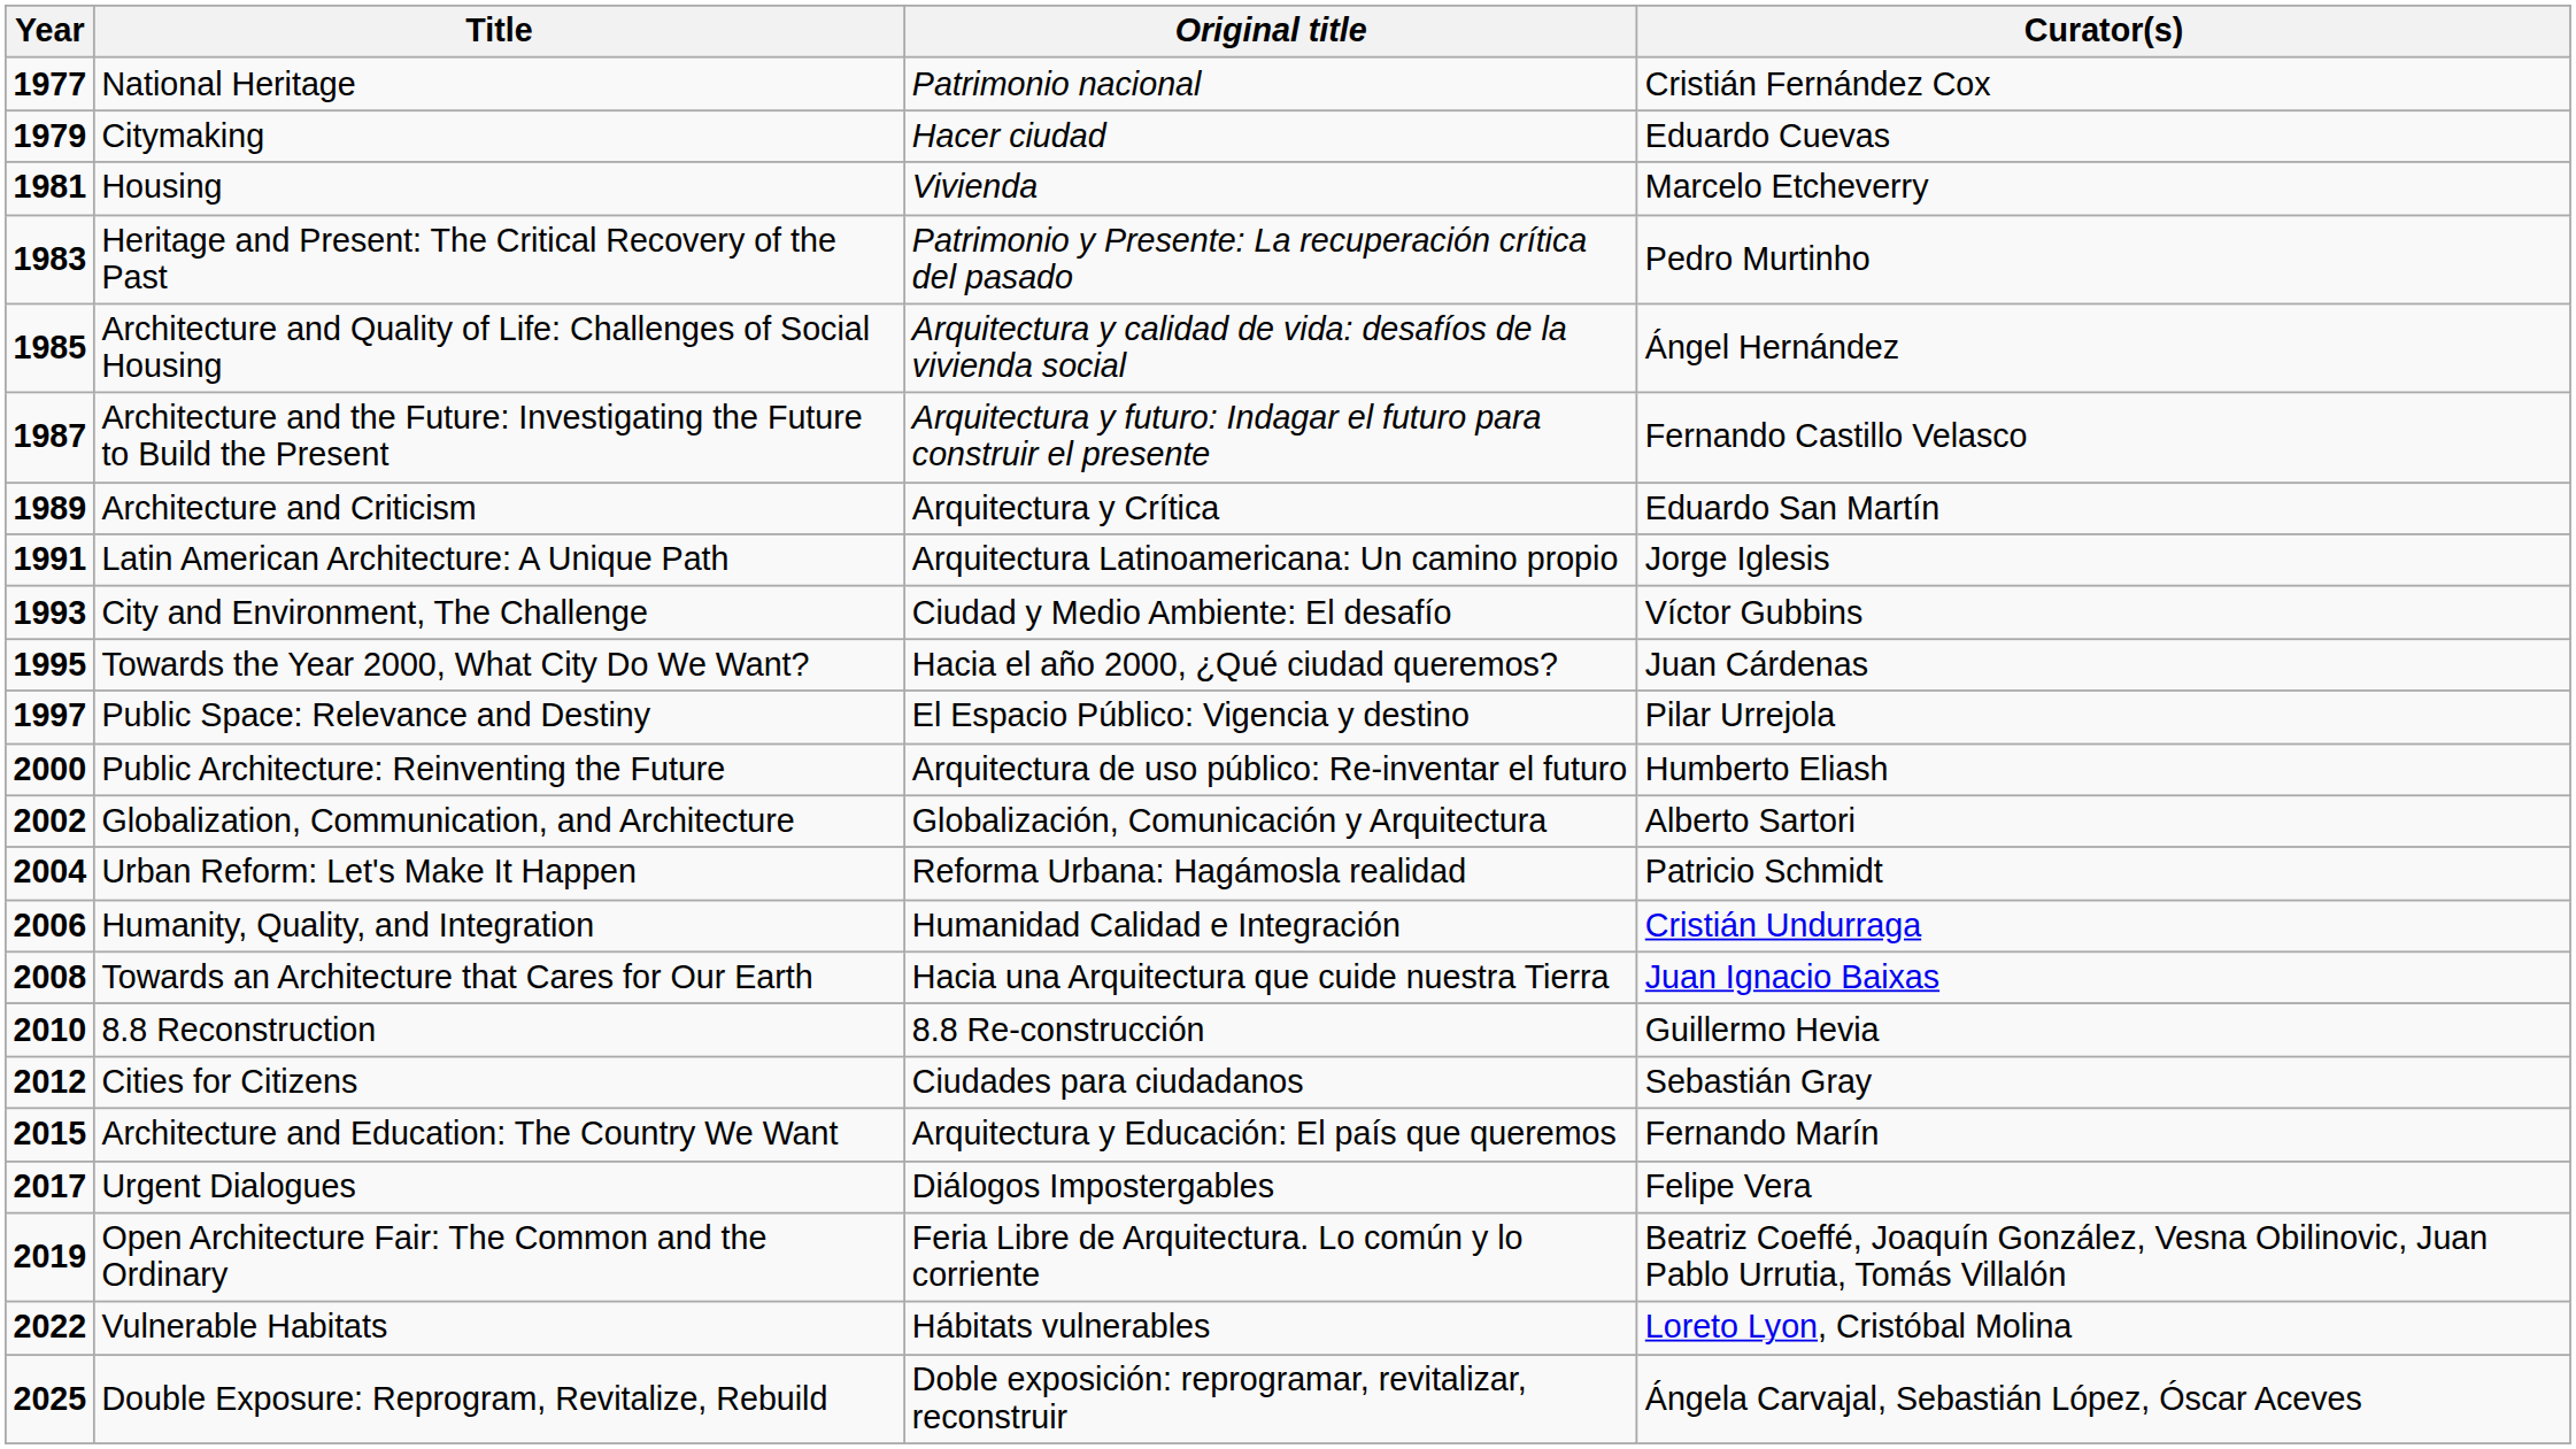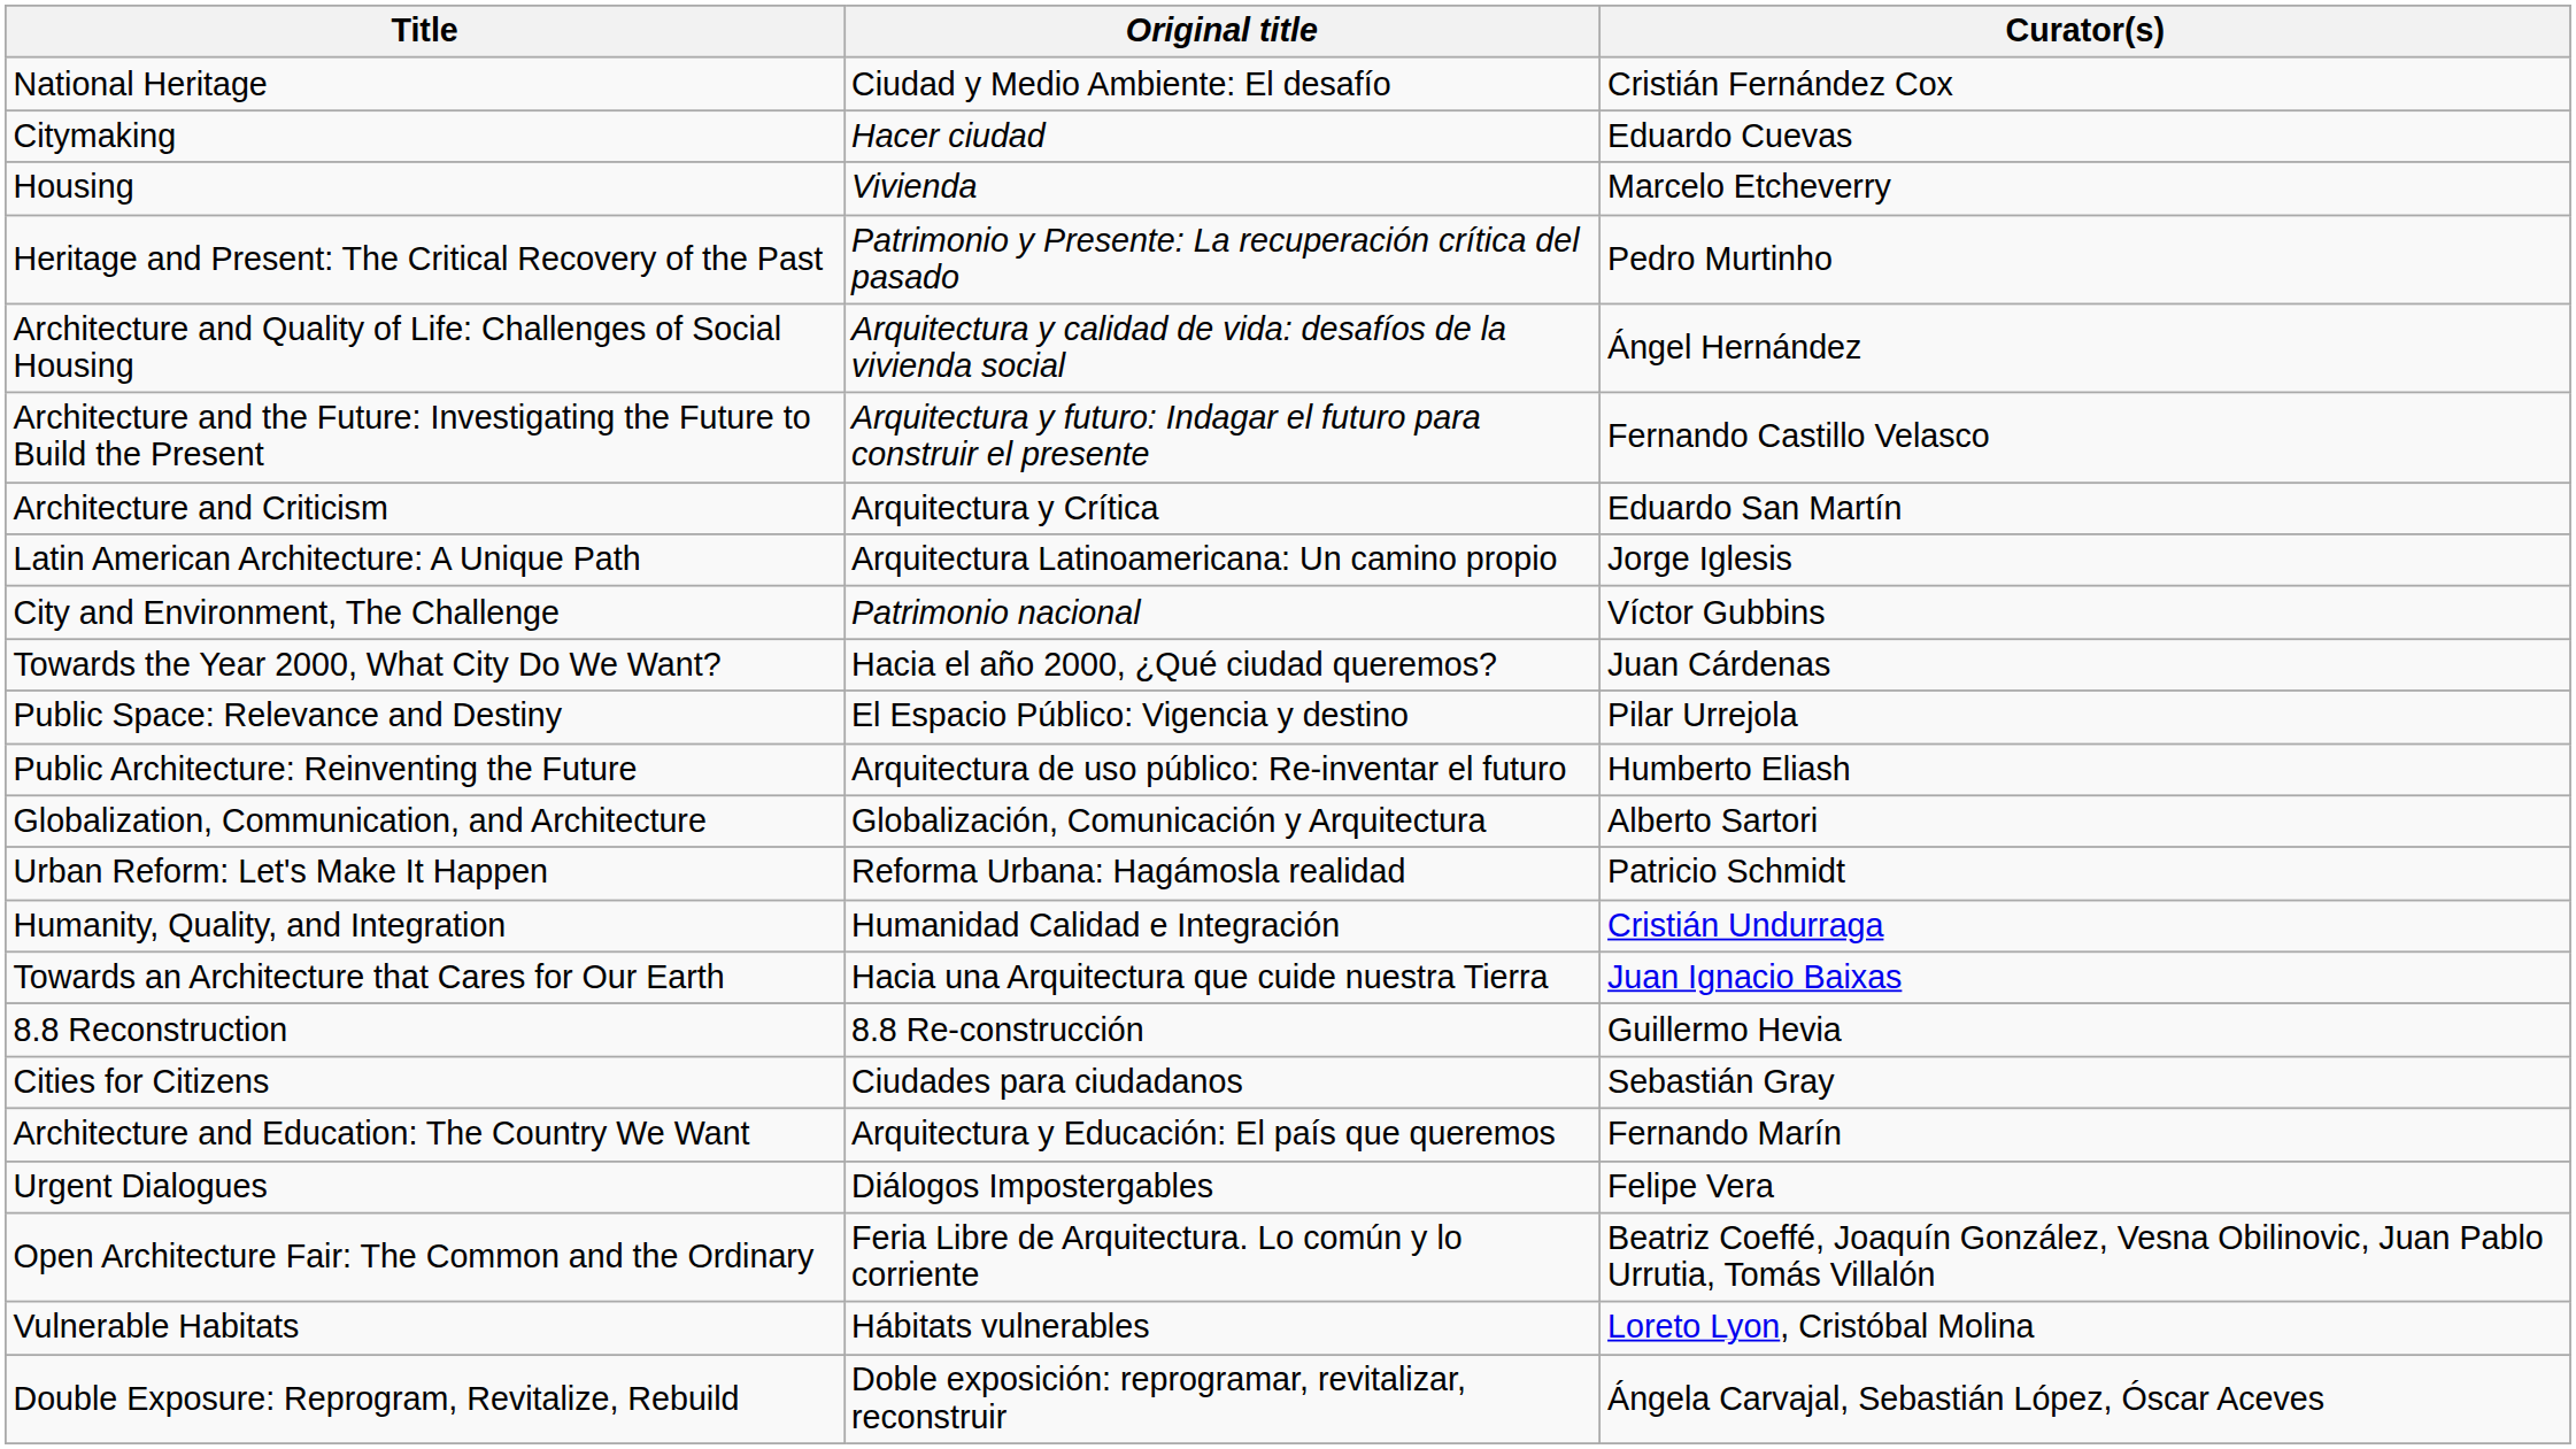- column: Year | 1977 | 1979 | 1981 | 1983 | 1985 | 1987 | 1989 | 1991 | 1993 | 1995 | 1997 | 2000 | 2002 | 2004 | 2006 | 2008 | 2010 | 2012 | 2015 | 2017 | 2019 | 2022 | 2025
National Heritage | Original title: Patrimonio nacional -> Ciudad y Medio Ambiente: El desafío
City and Environment, The Challenge | Original title: Ciudad y Medio Ambiente: El desafío -> Patrimonio nacional
